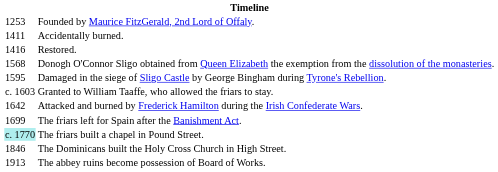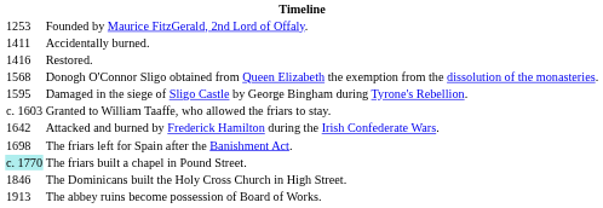The friars left for Spain after the Banishment Act. | column 1: 1699 -> 1698
